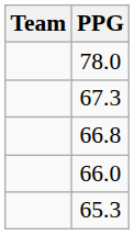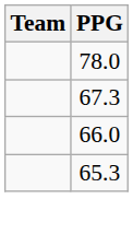- row: 66.8
